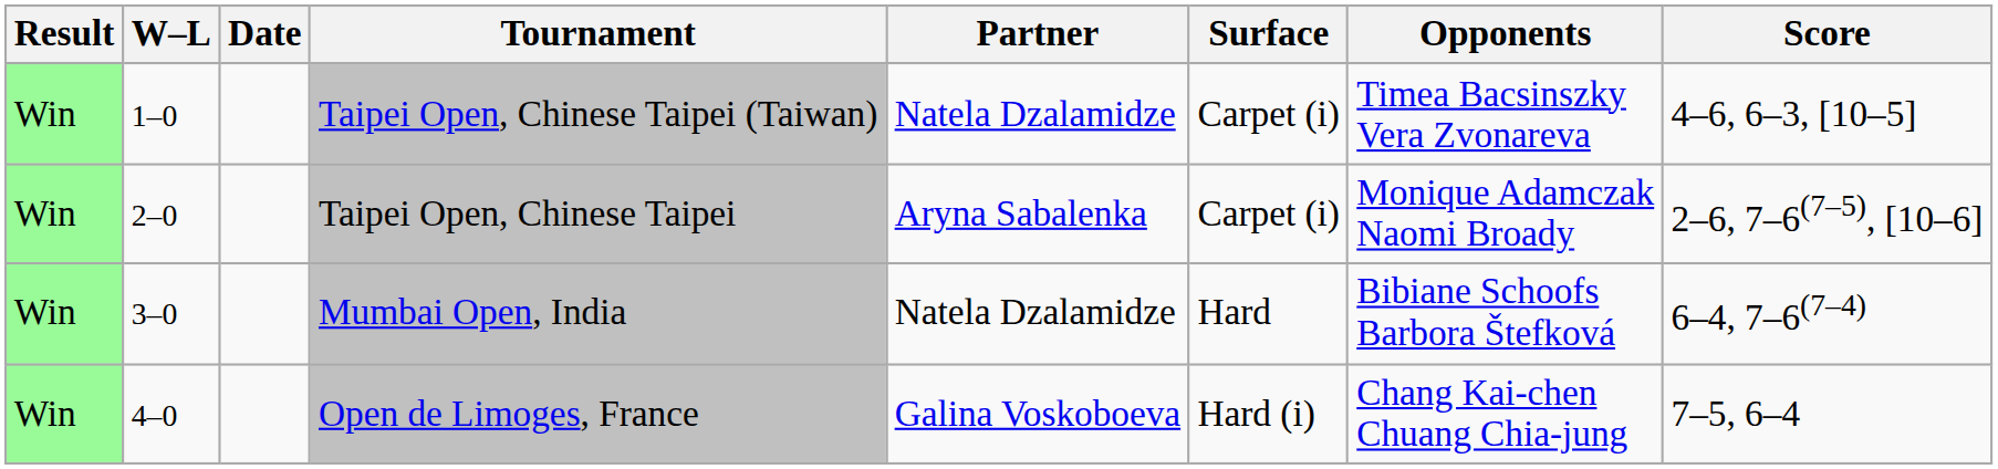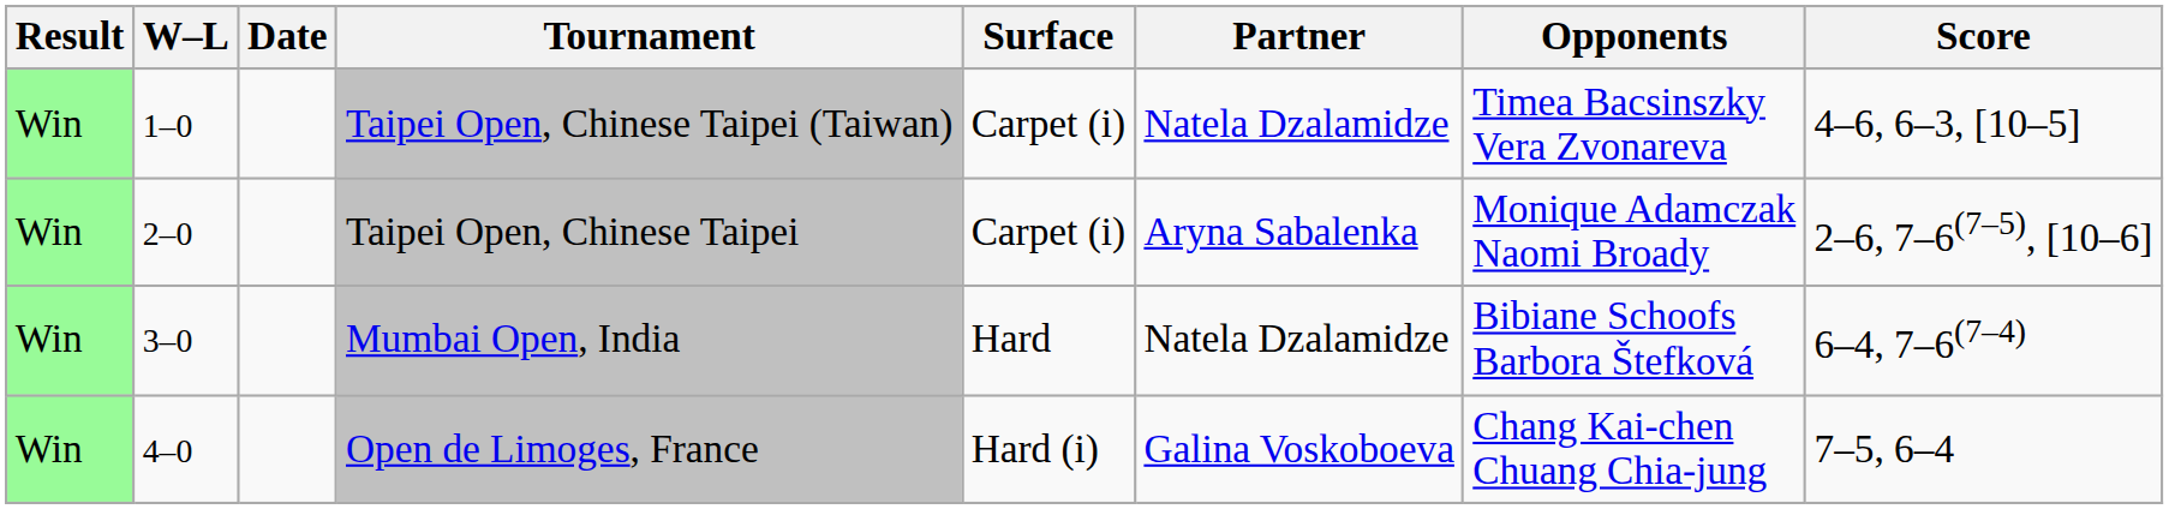columns swapped: Surface <-> Partner
